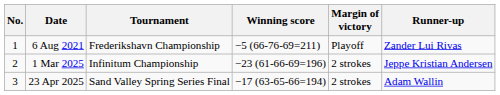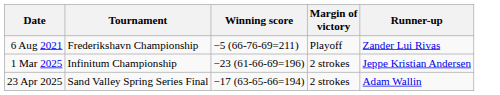- column: No. | 1 | 2 | 3
